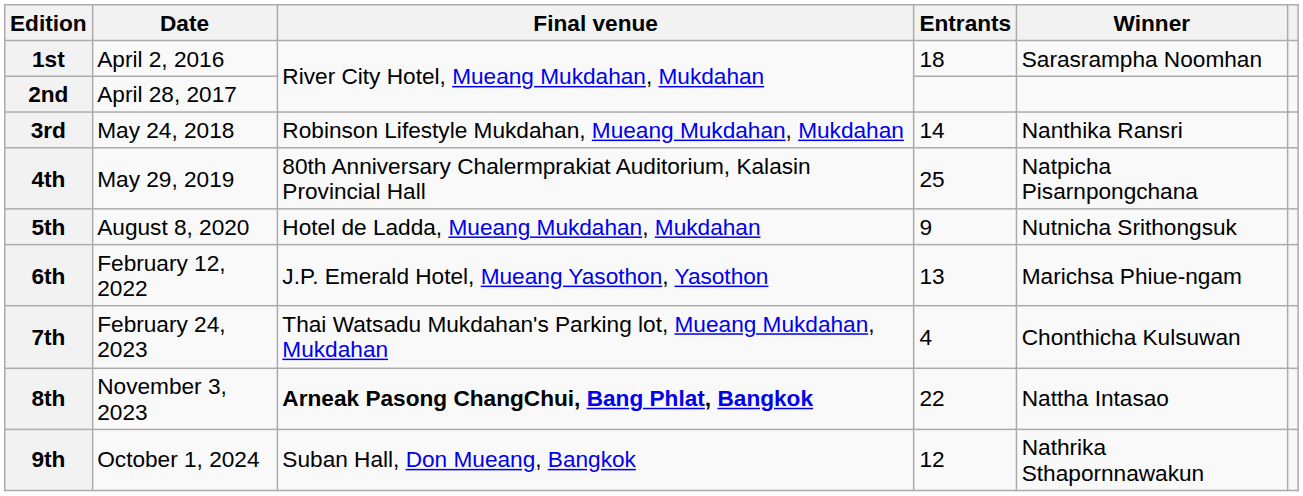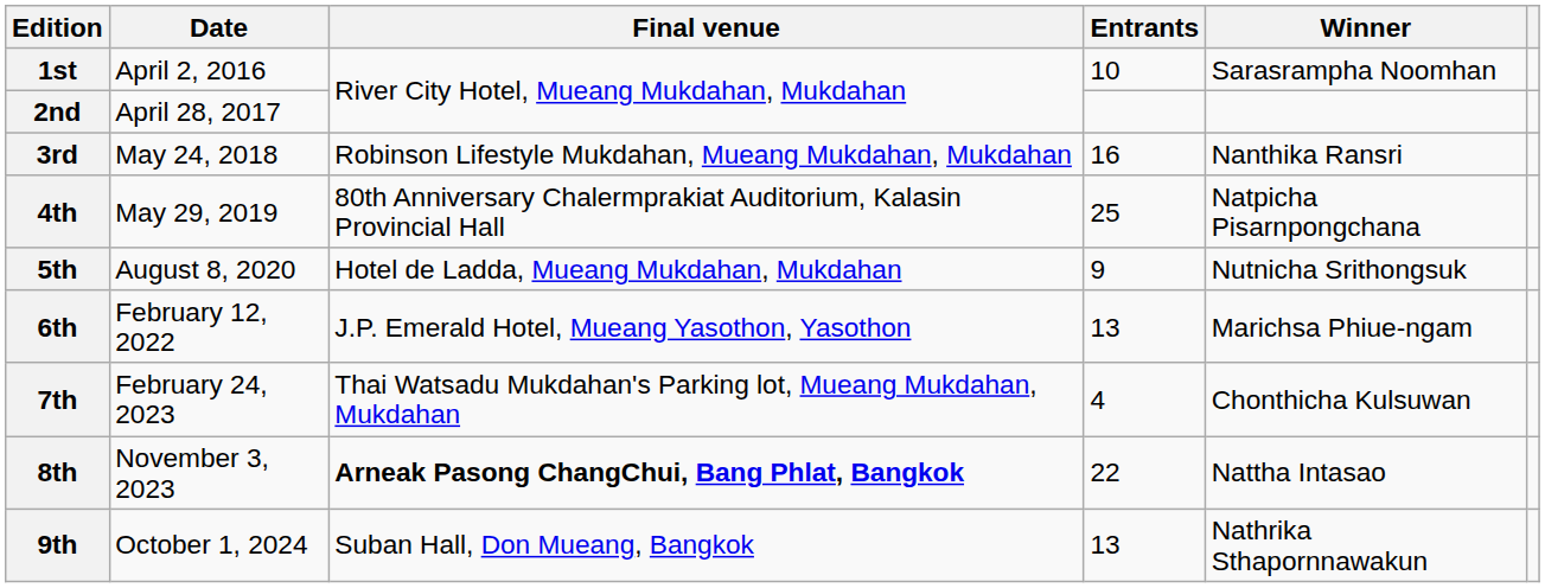1st | Entrants: 18 -> 10
3rd | Entrants: 14 -> 16
9th | Entrants: 12 -> 13
